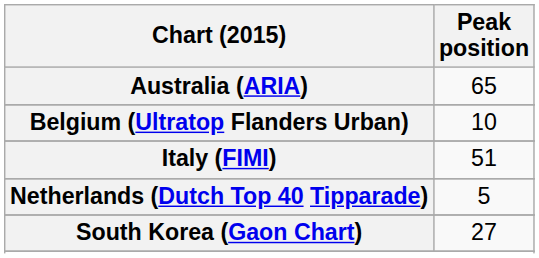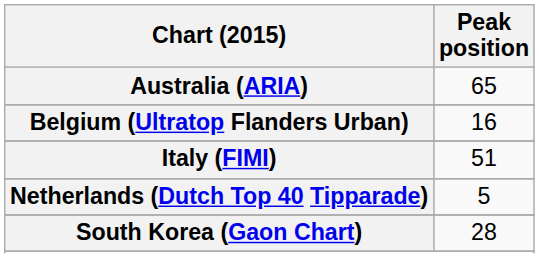Belgium (Ultratop Flanders Urban) | Peak position: 10 -> 16
South Korea (Gaon Chart) | Peak position: 27 -> 28
